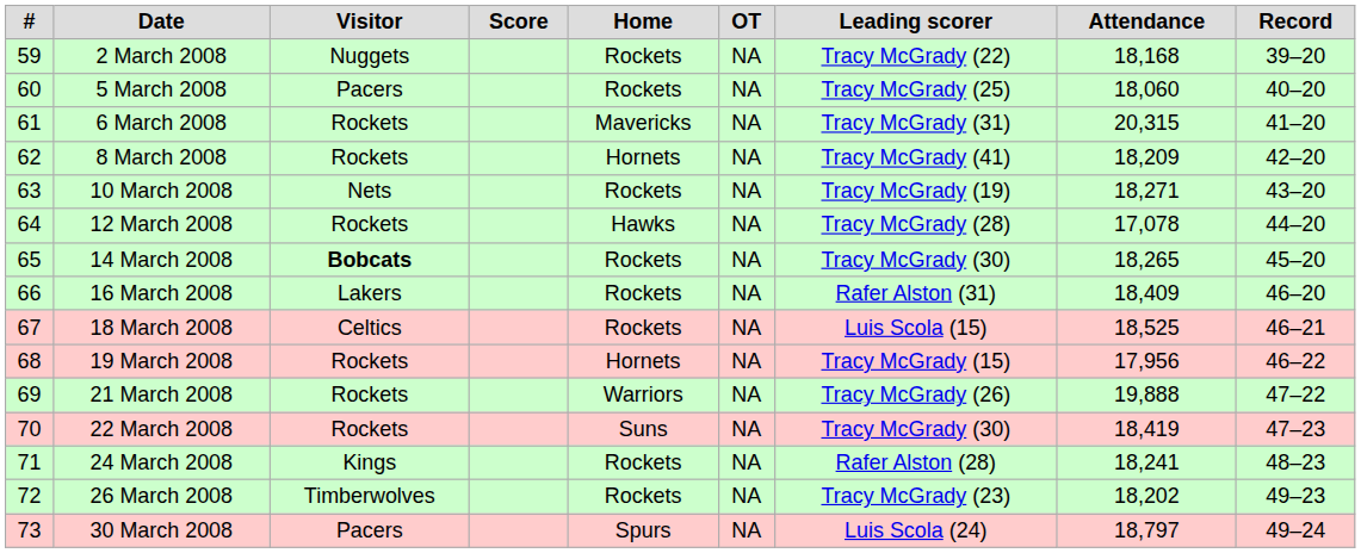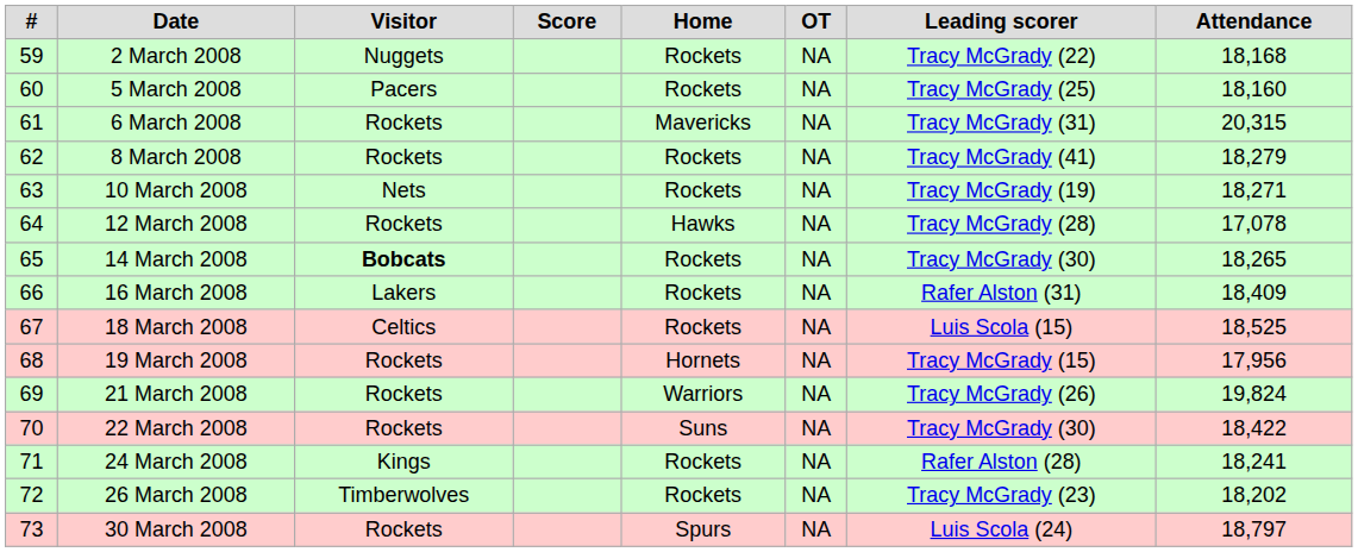- column: Record | 39–20 | 40–20 | 41–20 | 42–20 | 43–20 | 44–20 | 45–20 | 46–20 | 46–21 | 46–22 | 47–22 | 47–23 | 48–23 | 49–23 | 49–24
5 March 2008 | Attendance: 18,060 -> 18,160
8 March 2008 | Home: Hornets -> Rockets
8 March 2008 | Attendance: 18,209 -> 18,279
21 March 2008 | Attendance: 19,888 -> 19,824
22 March 2008 | Attendance: 18,419 -> 18,422
30 March 2008 | Visitor: Pacers -> Rockets
